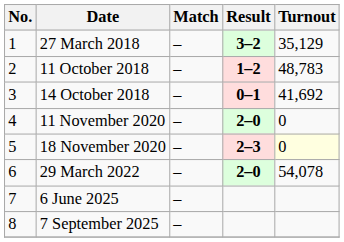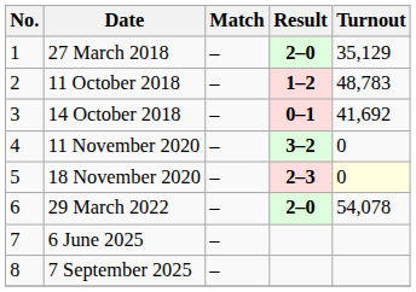27 March 2018 | Result: 3–2 -> 2–0
11 November 2020 | Result: 2–0 -> 3–2
